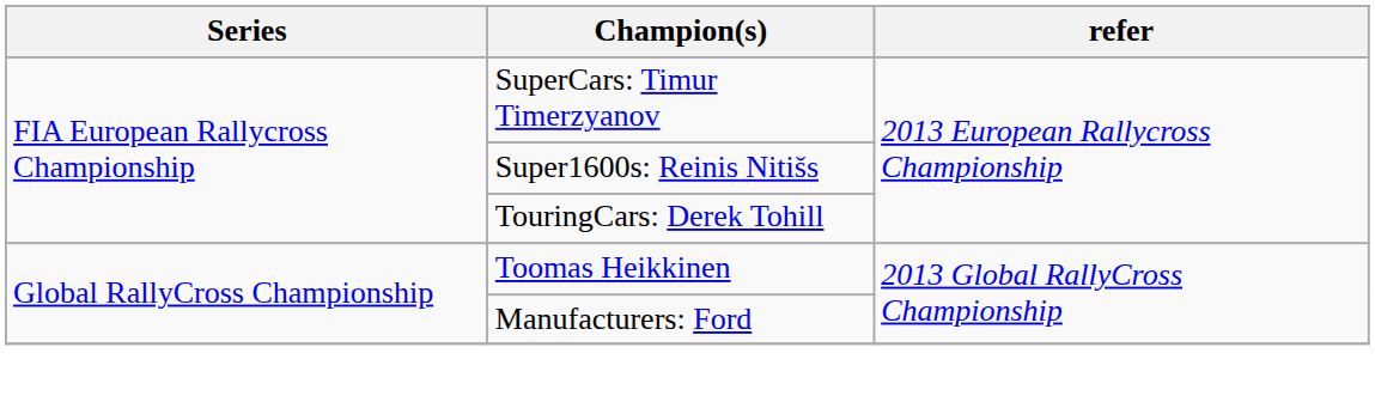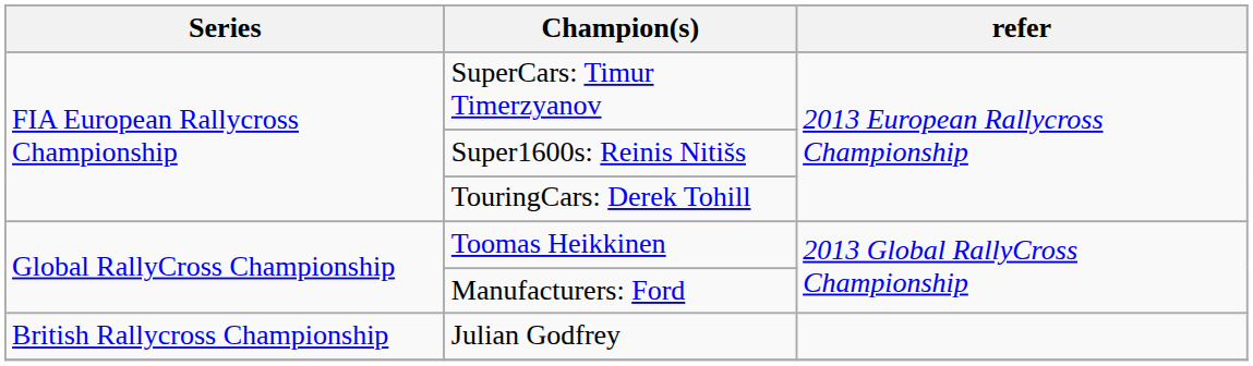+ row: British Rallycross Championship | Julian Godfrey
